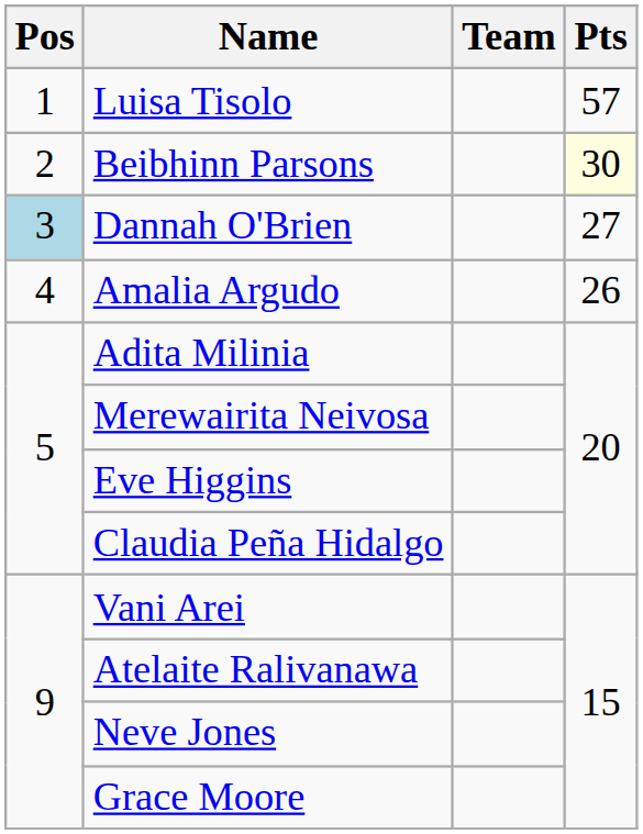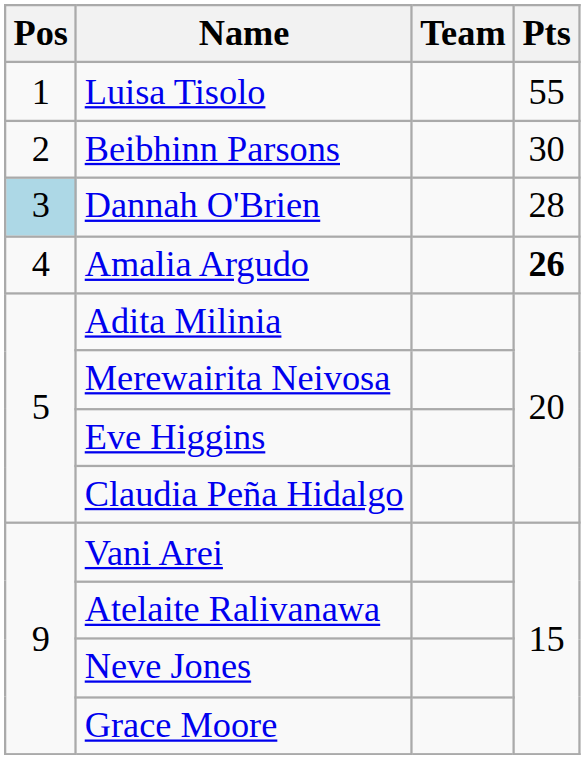Luisa Tisolo | Pts: 57 -> 55
Beibhinn Parsons | Pts: lightyellow background -> no background
Dannah O'Brien | Pts: 27 -> 28
Amalia Argudo | Pts: normal -> bold
